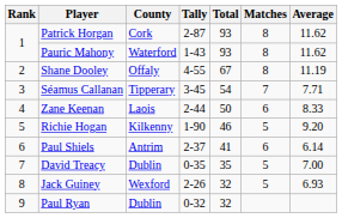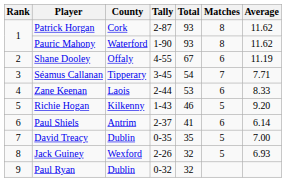Pauric Mahony | Tally: 1-43 -> 1-90
Shane Dooley | Matches: 8 -> 6
Zane Keenan | Total: 50 -> 53
Richie Hogan | Tally: 1-90 -> 1-43
